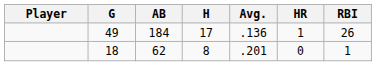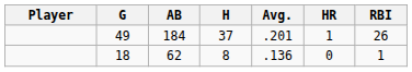49 | H: 17 -> 37
49 | Avg.: .136 -> .201
18 | Avg.: .201 -> .136
